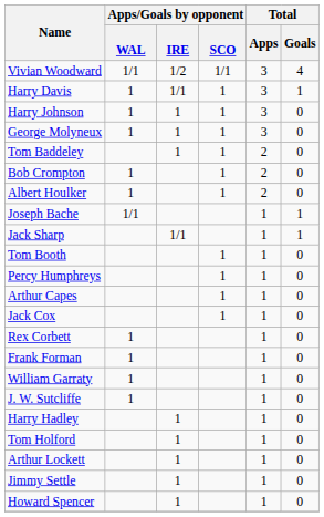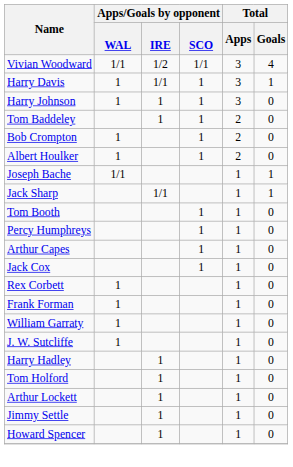- row: George Molyneux | 1 | 1 | 1 | 3 | 0
